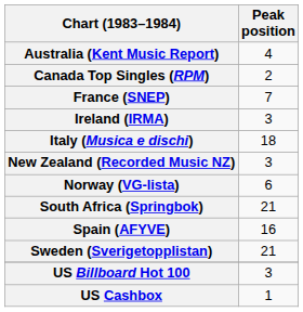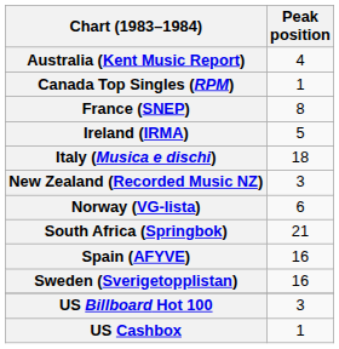Canada Top Singles (RPM) | Peak position: 2 -> 1
France (SNEP) | Peak position: 7 -> 8
Ireland (IRMA) | Peak position: 3 -> 5
Sweden (Sverigetopplistan) | Peak position: 21 -> 16
